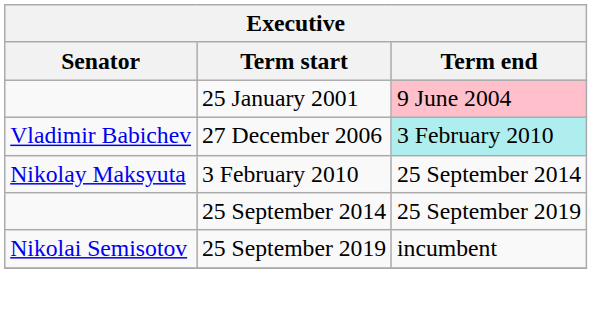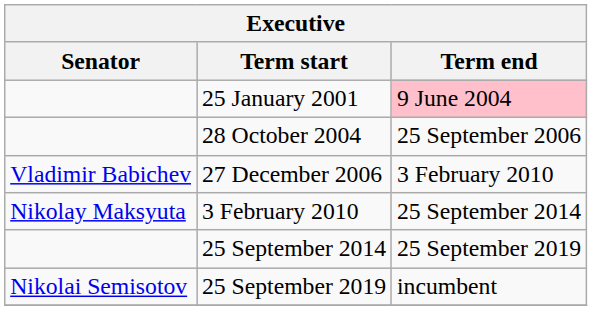+ row: 28 October 2004 | 25 September 2006
27 December 2006 | Term end: paleturquoise background -> no background
